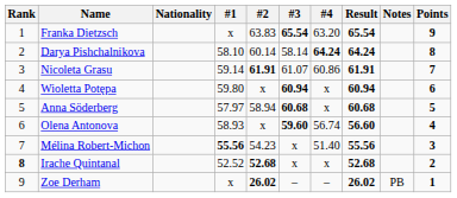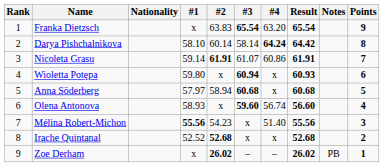Darya Pishchalnikova | Result: 64.24 -> 64.42
Wioletta Potępa | Result: 60.94 -> 60.93
Irache Quintanal | Rank: bold -> normal
